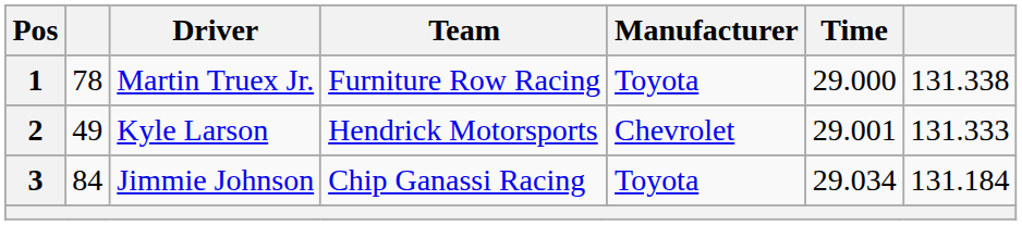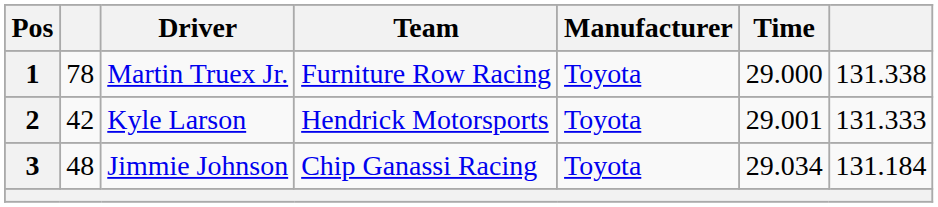2 | column 2: 49 -> 42
2 | Manufacturer: Chevrolet -> Toyota
3 | column 2: 84 -> 48
